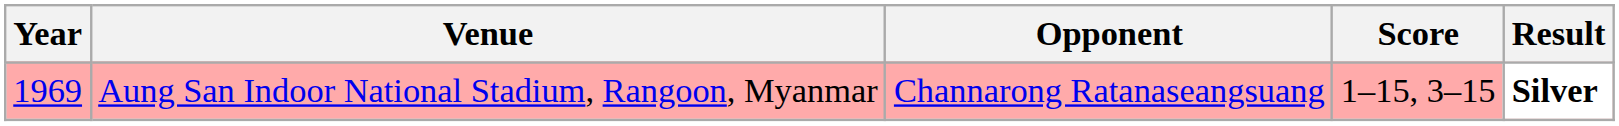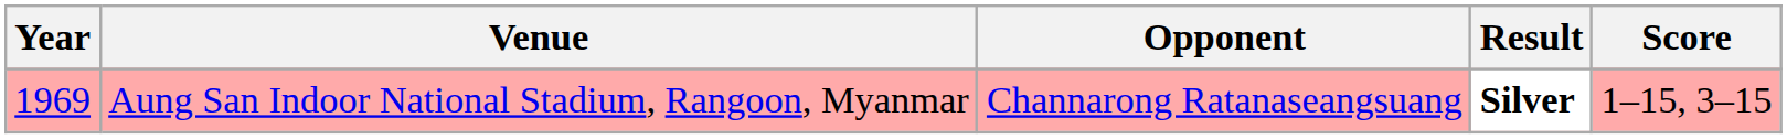columns swapped: Score <-> Result
